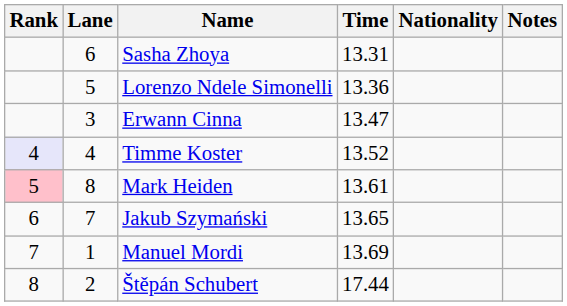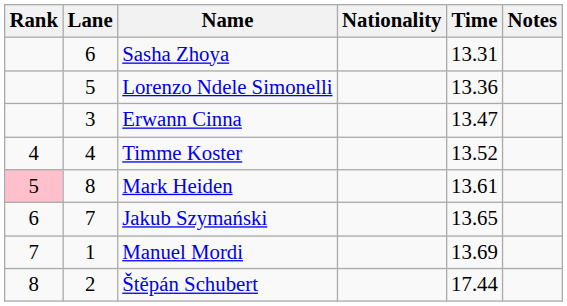columns swapped: Nationality <-> Time
Timme Koster | Rank: lavender background -> no background
